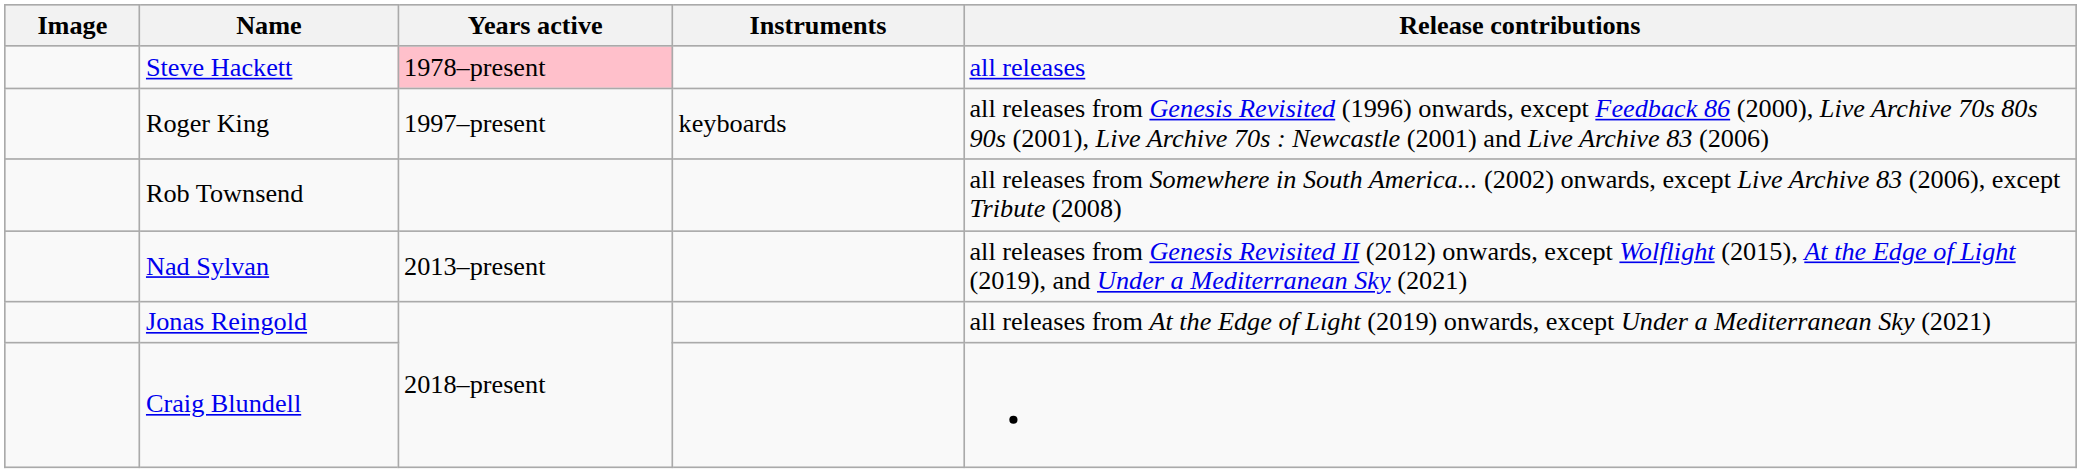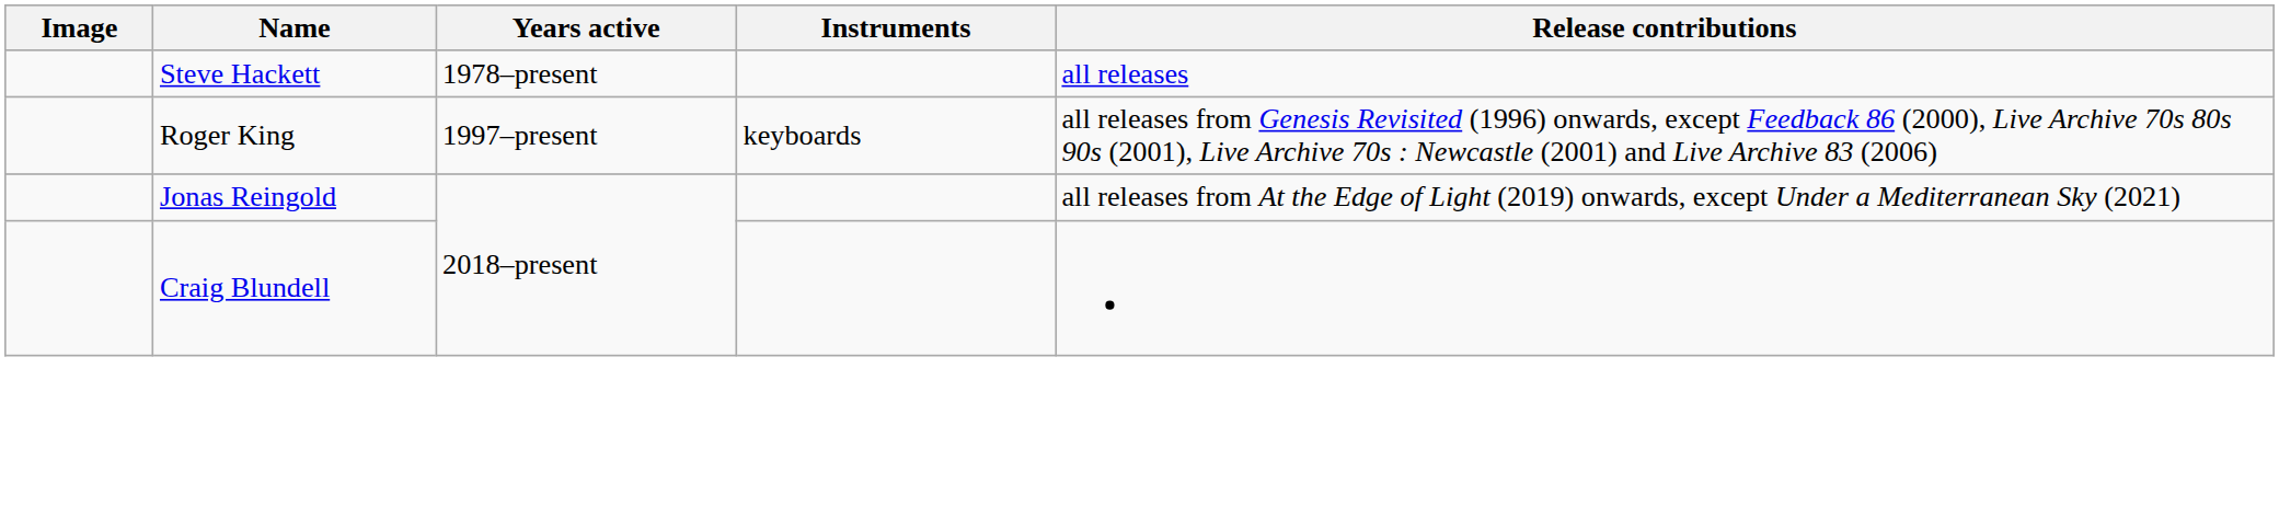Steve Hackett | Years active: pink background -> no background
- row: Rob Townsend | all releases from Somewhere in South America... (2002) onwards, except Live Archive 83 (2006), except Tribute (2008)
- row: Nad Sylvan | 2013–present | all releases from Genesis Revisited II (2012) onwards, except Wolflight (2015), At the Edge of Light (2019), and Under a Mediterranean Sky (2021)
